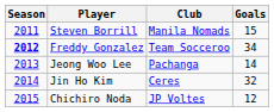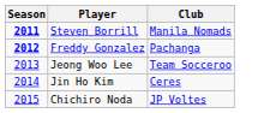- column: Goals | 15 | 34 | 14 | 32 | 12
Steven Borrill | Season: normal -> bold
Freddy Gonzalez | Club: Team Socceroo -> Pachanga
Jeong Woo Lee | Club: Pachanga -> Team Socceroo
